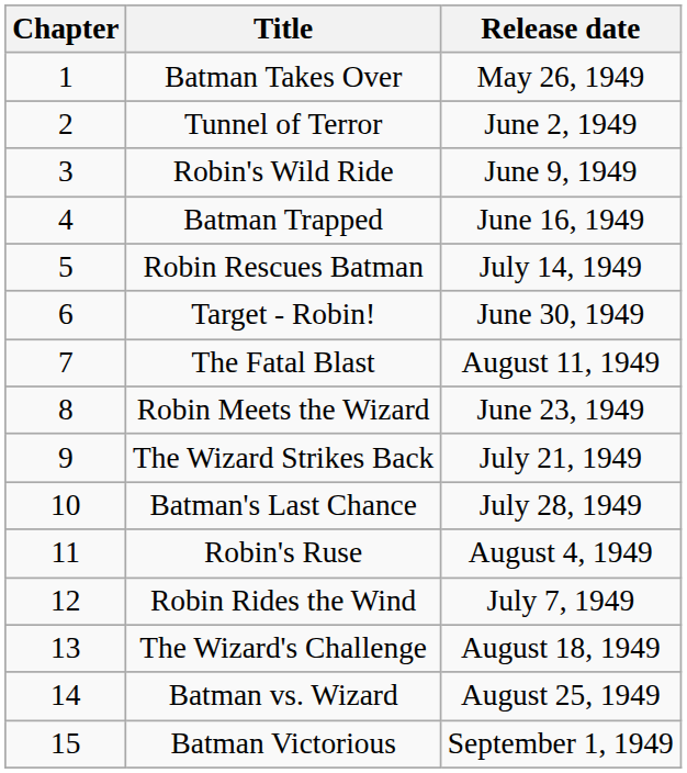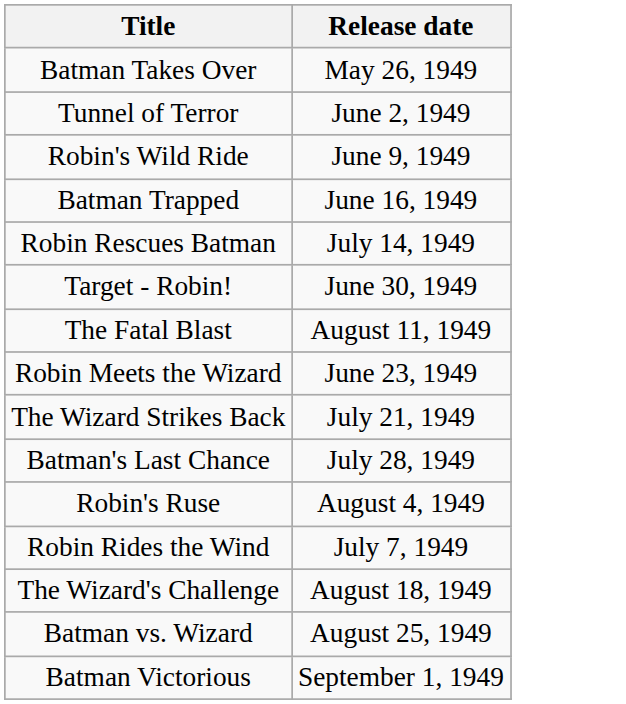- column: Chapter | 1 | 2 | 3 | 4 | 5 | 6 | 7 | 8 | 9 | 10 | 11 | 12 | 13 | 14 | 15
